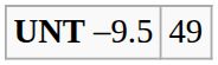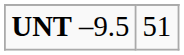UNT –9.5 | column 2: 49 -> 51
